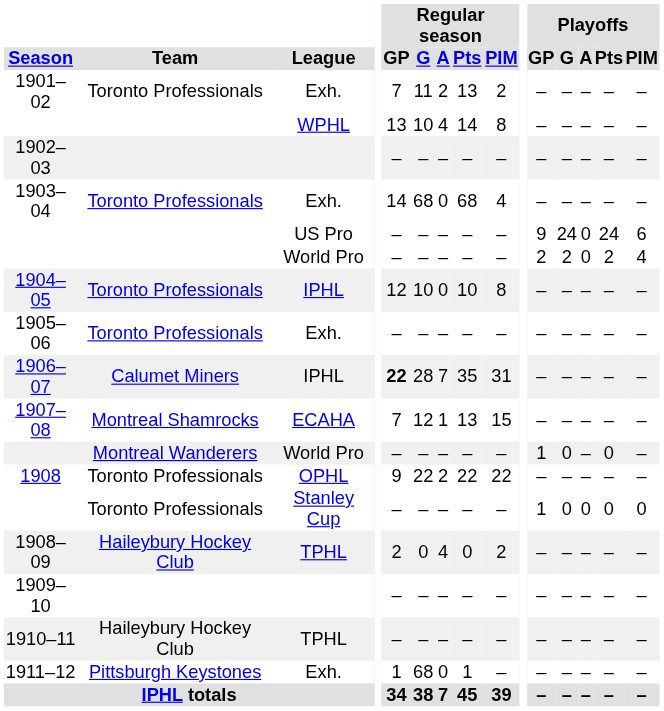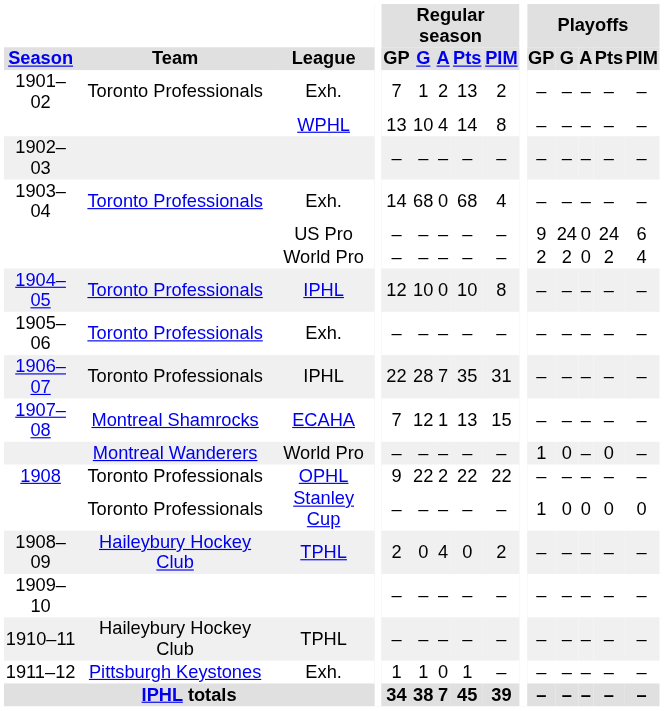1901–02 | Regular season / G: 11 -> 1
1906–07 | Team: Calumet Miners -> Toronto Professionals
1906–07 | Regular season / GP: bold -> normal
1911–12 | Regular season / G: 68 -> 1
